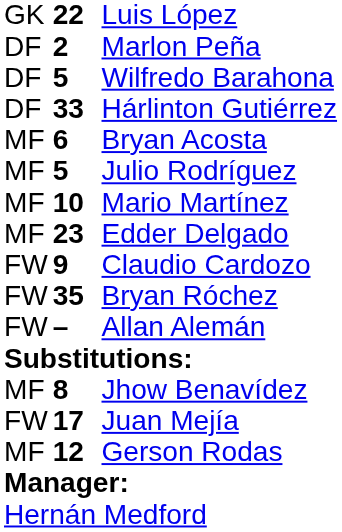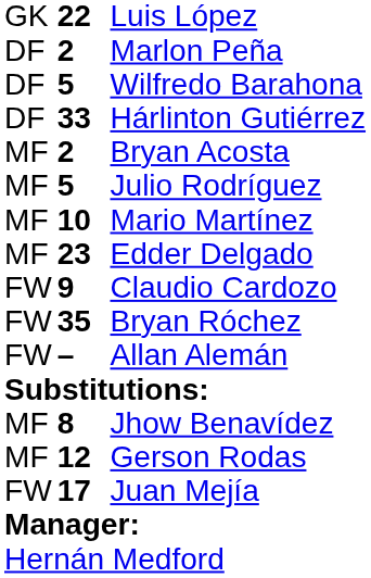Bryan Acosta | column 2: 6 -> 2
rows swapped: Gerson Rodas <-> Juan Mejía
